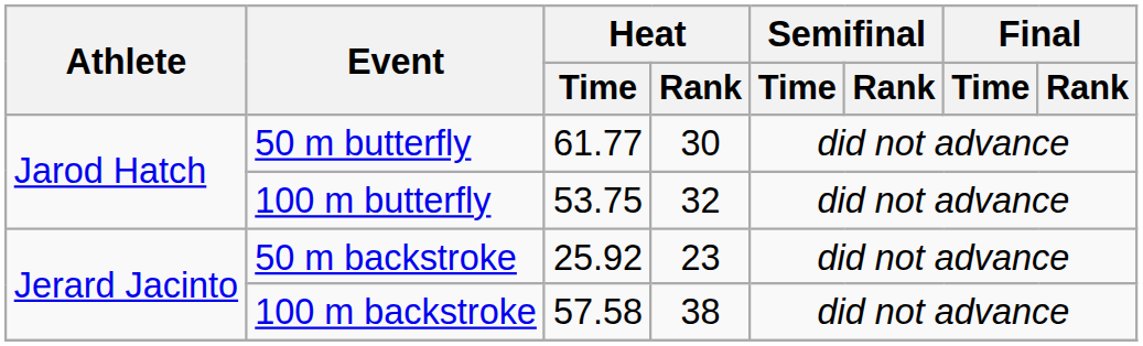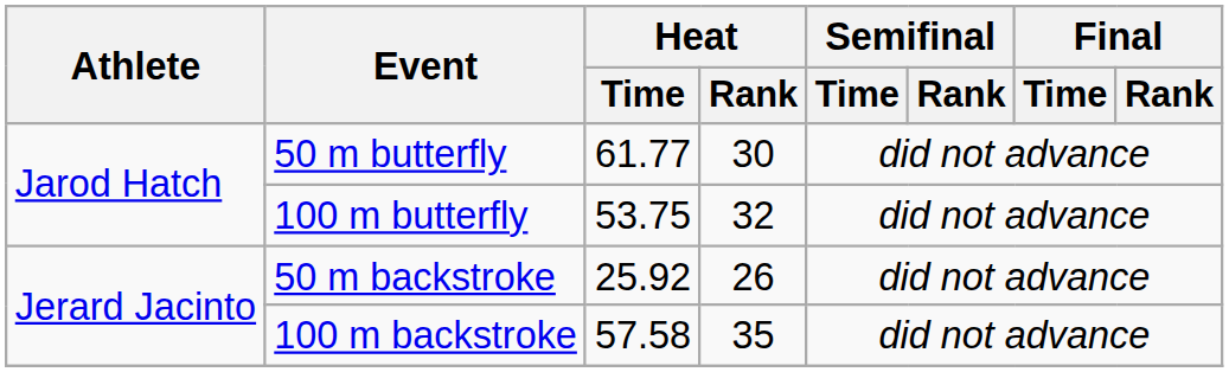50 m backstroke | Heat / Rank: 23 -> 26
100 m backstroke | Heat / Rank: 38 -> 35
